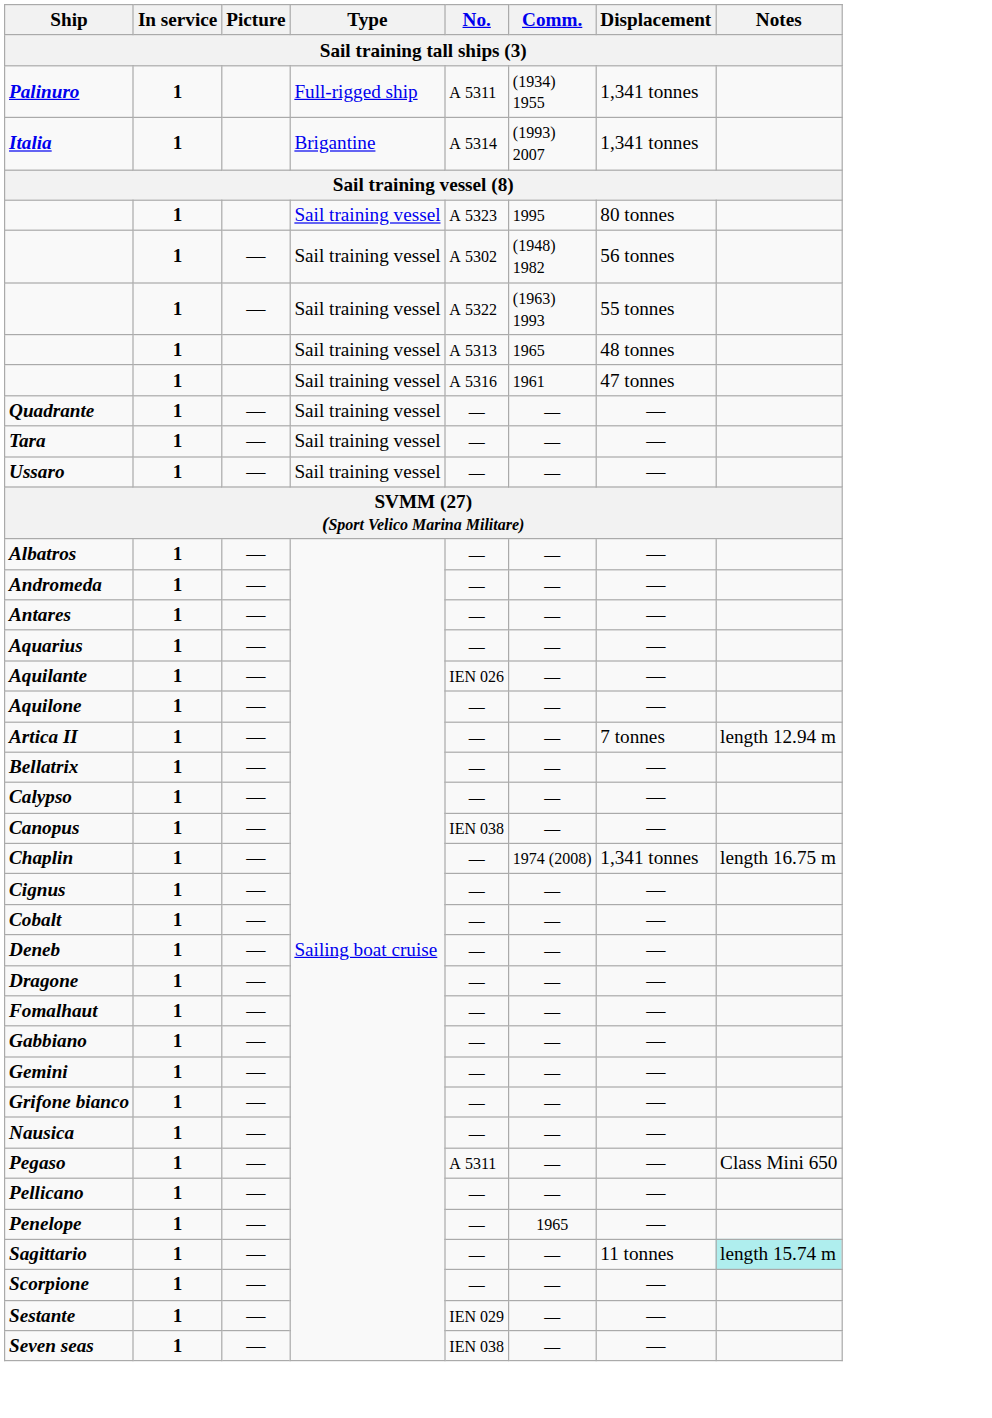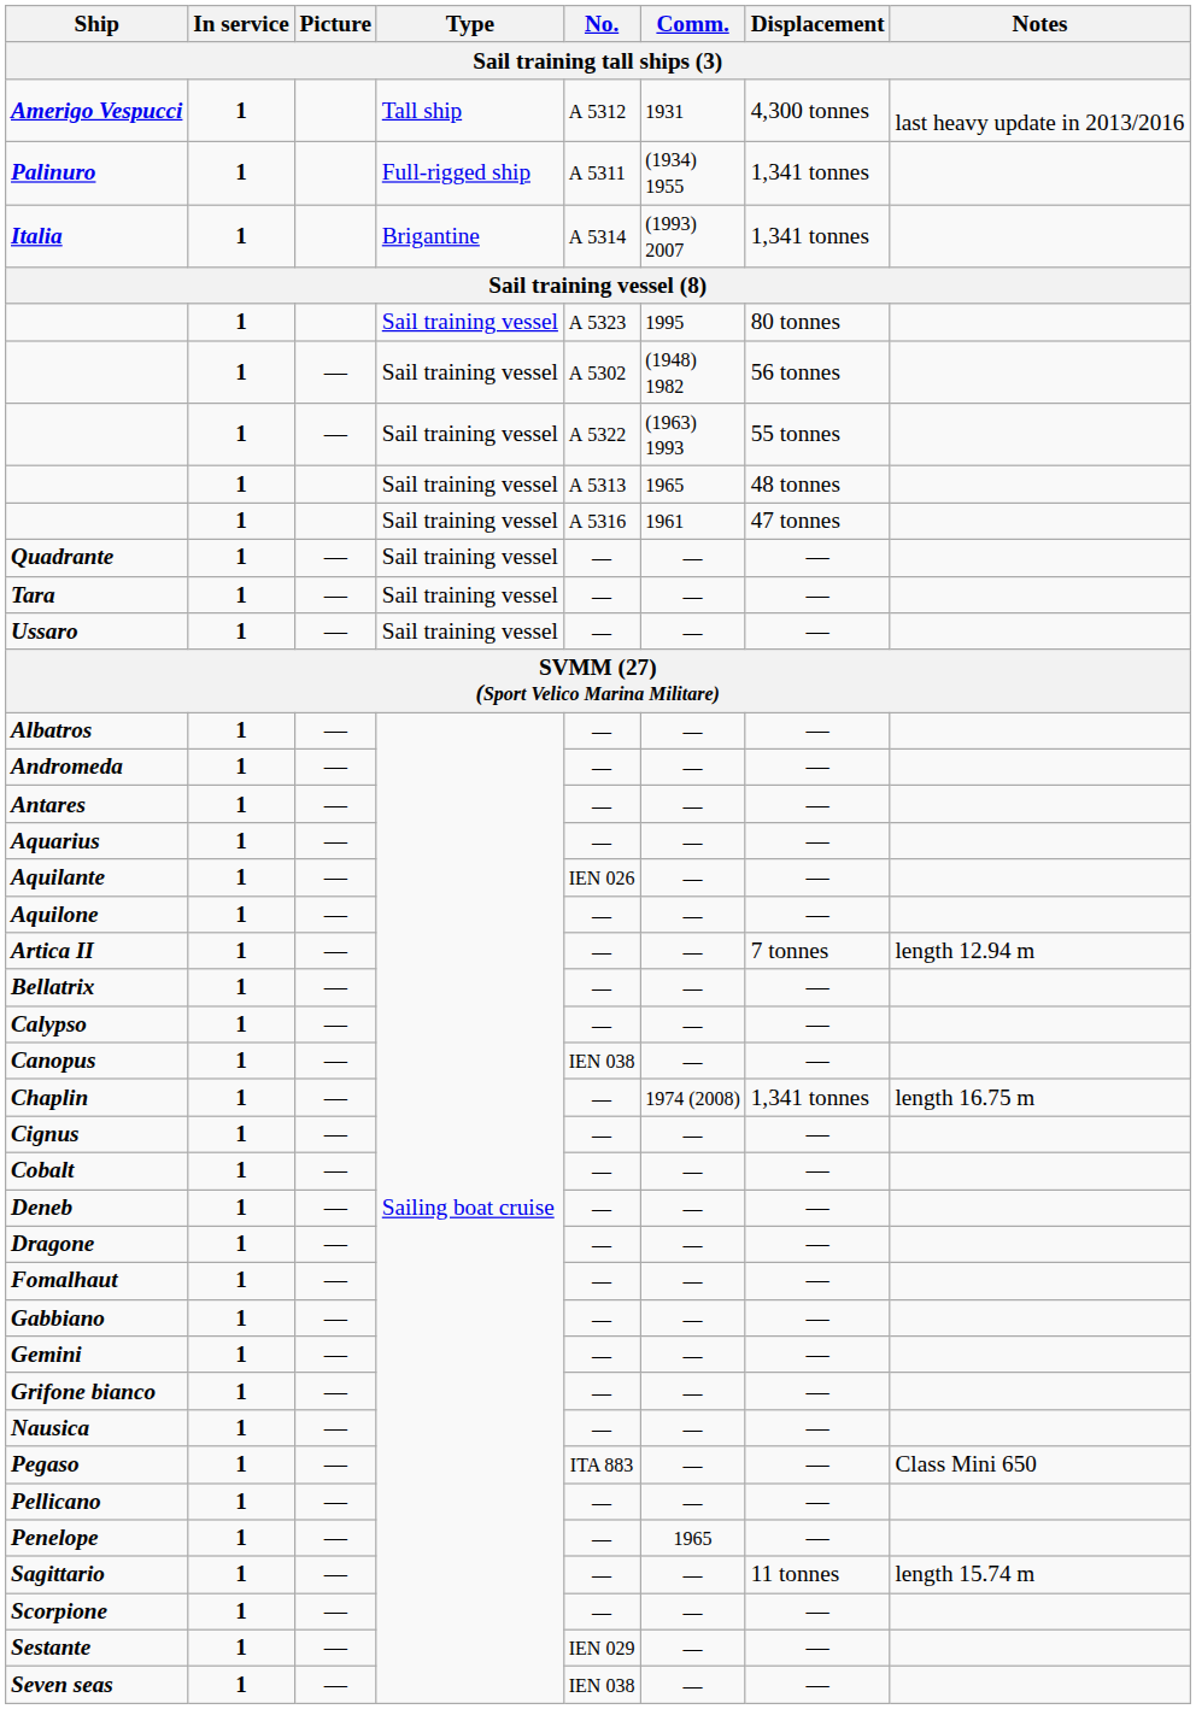+ row: Amerigo Vespucci | 1 | Tall ship | A 5312 | 1931 | 4,300 tonnes | last heavy update in 2013/2016
Pegaso | No.: A 5311 -> ITA 883
Sagittario | Notes: paleturquoise background -> no background
